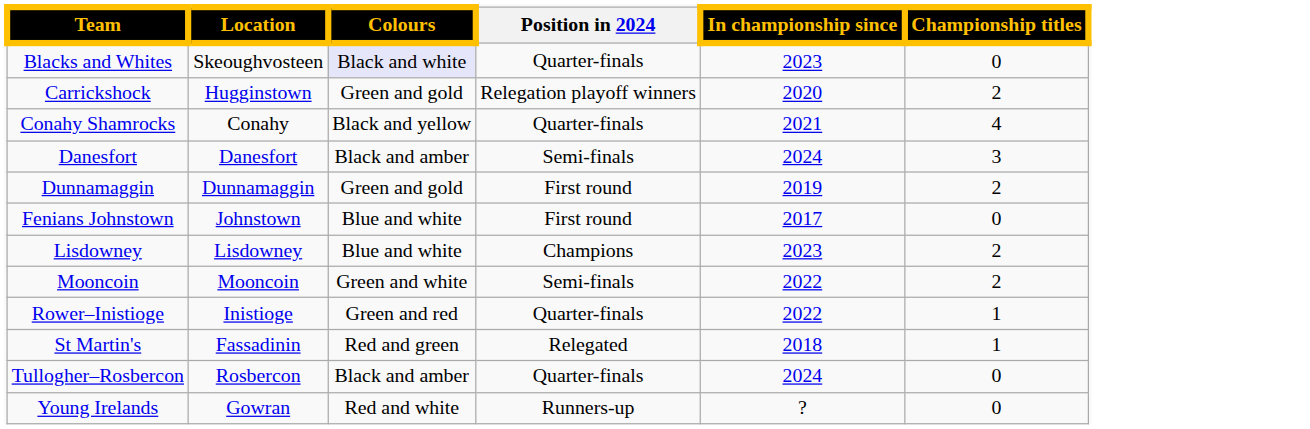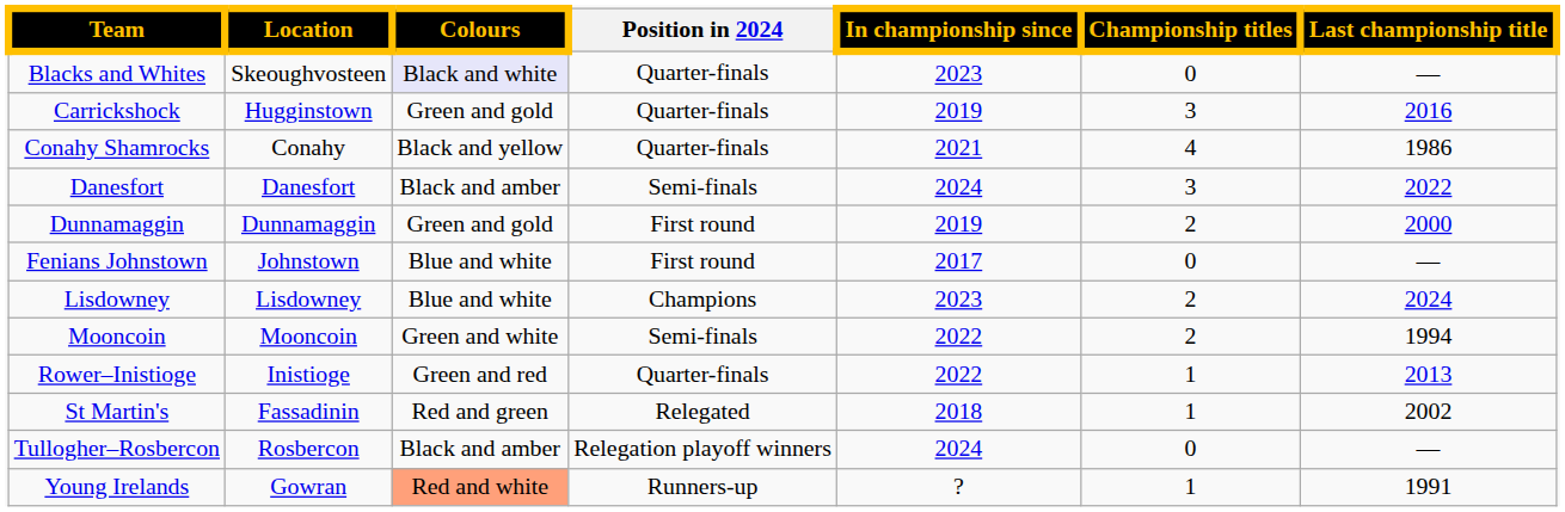+ column: Last championship title | — | 2016 | 1986 | 2022 | 2000 | — | 2024 | 1994 | 2013 | 2002 | — | 1991
Carrickshock | Position in 2024: Relegation playoff winners -> Quarter-finals
Carrickshock | In championship since: 2020 -> 2019
Carrickshock | Championship titles: 2 -> 3
Tullogher–Rosbercon | Position in 2024: Quarter-finals -> Relegation playoff winners
Young Irelands | Colours: no background -> lightsalmon background
Young Irelands | Championship titles: 0 -> 1
